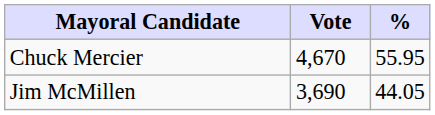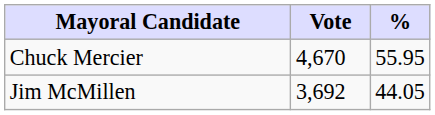Jim McMillen | Vote: 3,690 -> 3,692
